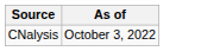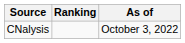+ column: Ranking
